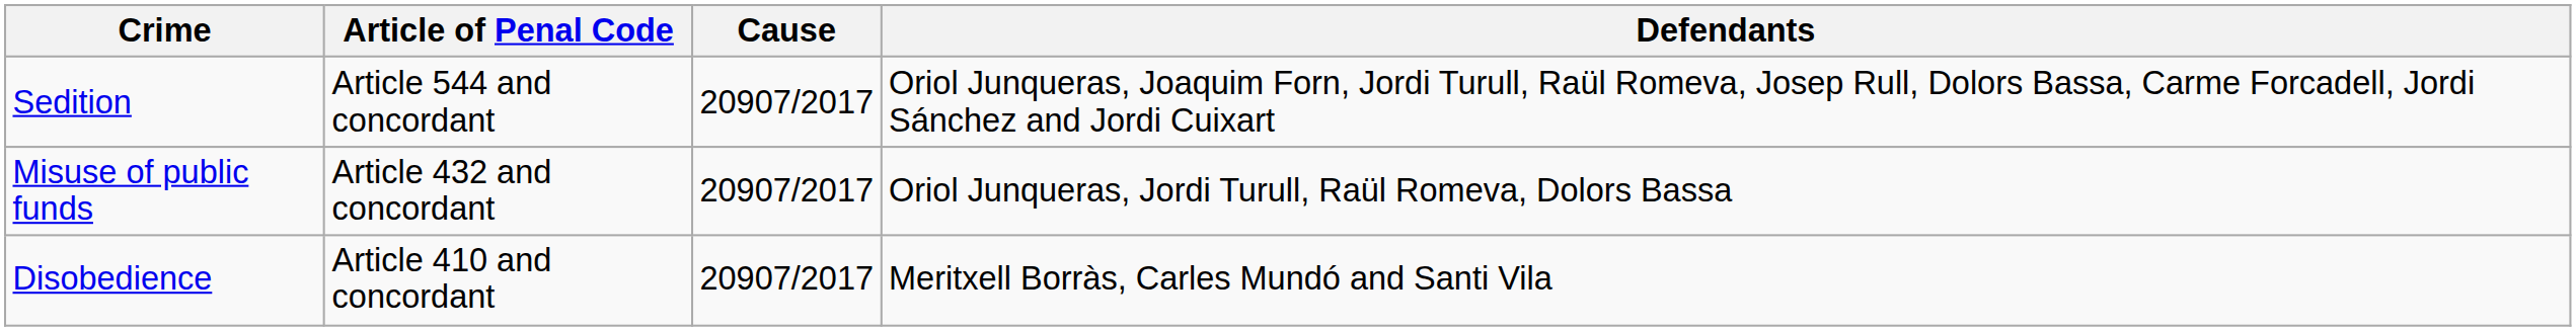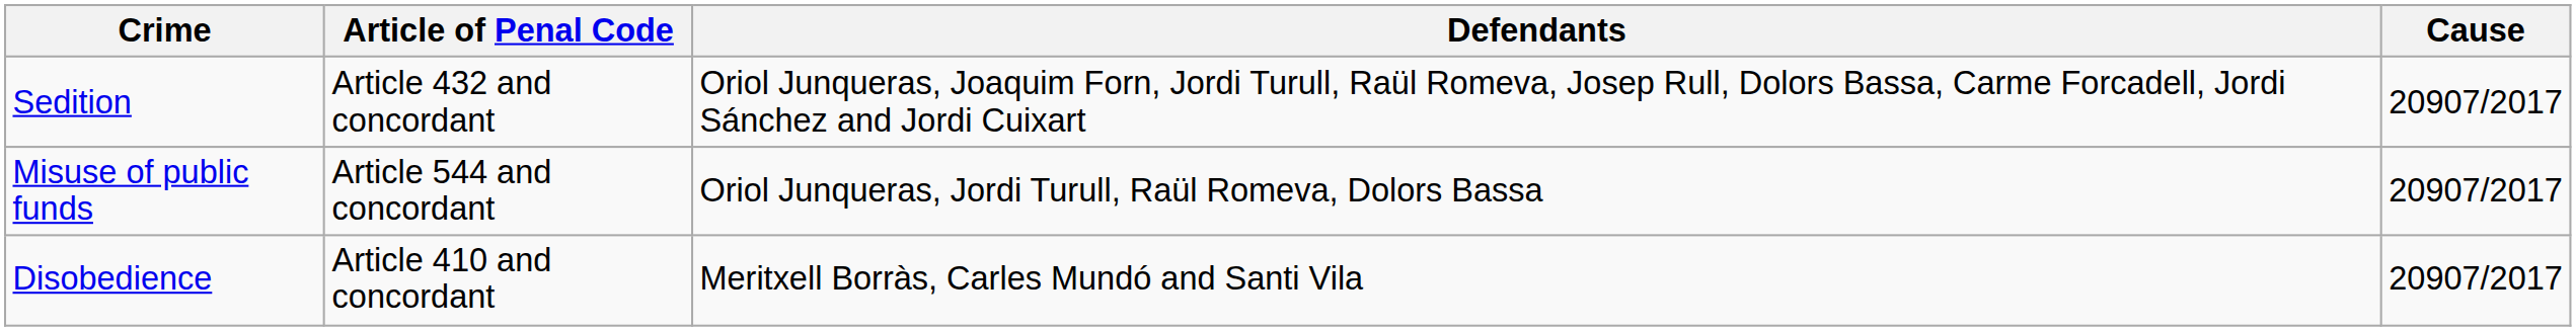columns swapped: Defendants <-> Cause
Sedition | Article of Penal Code: Article 544 and concordant -> Article 432 and concordant
Misuse of public funds | Article of Penal Code: Article 432 and concordant -> Article 544 and concordant
